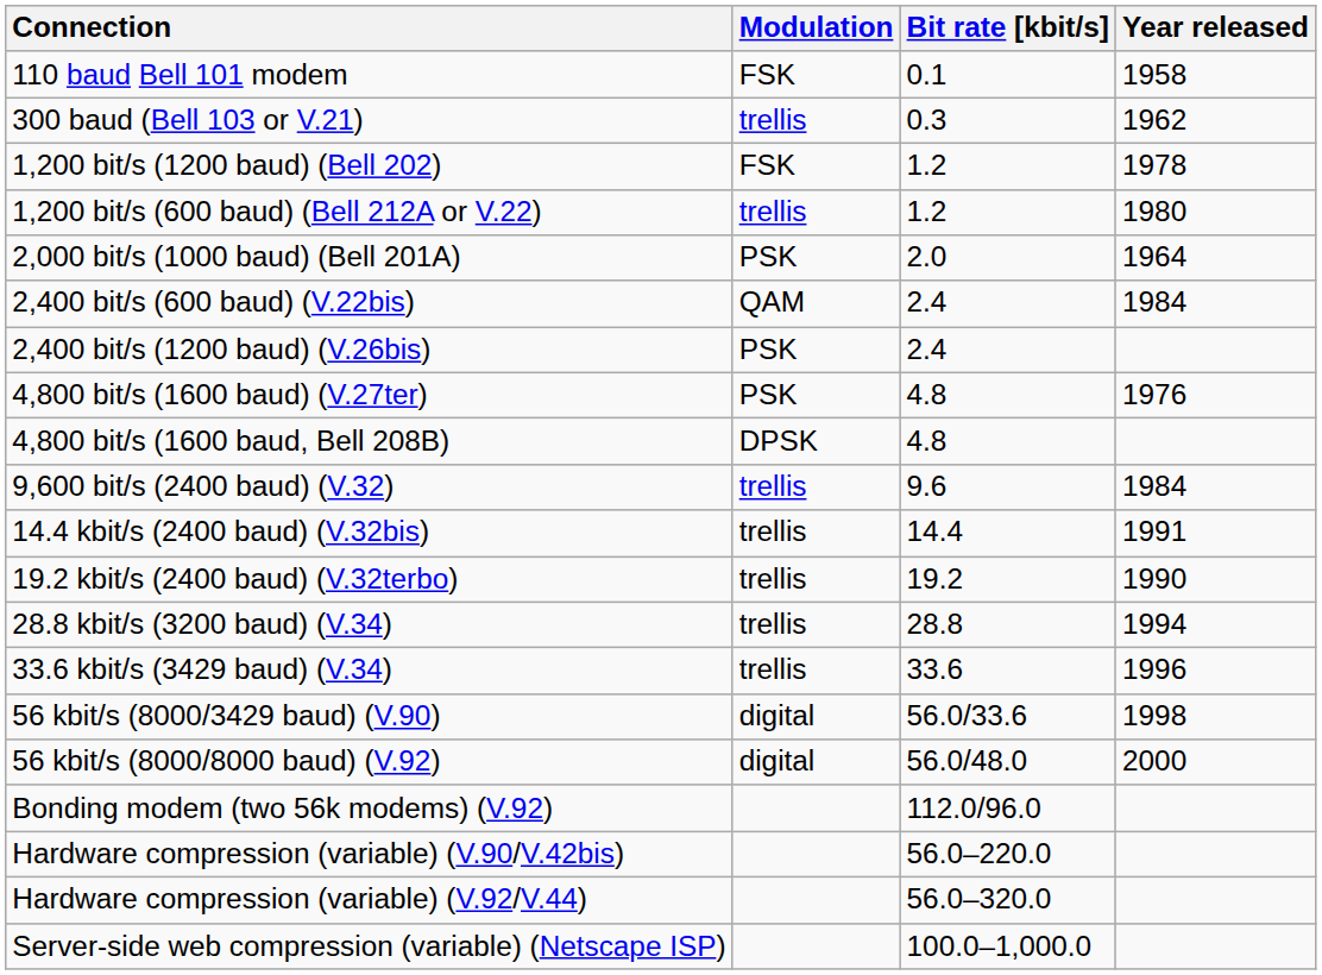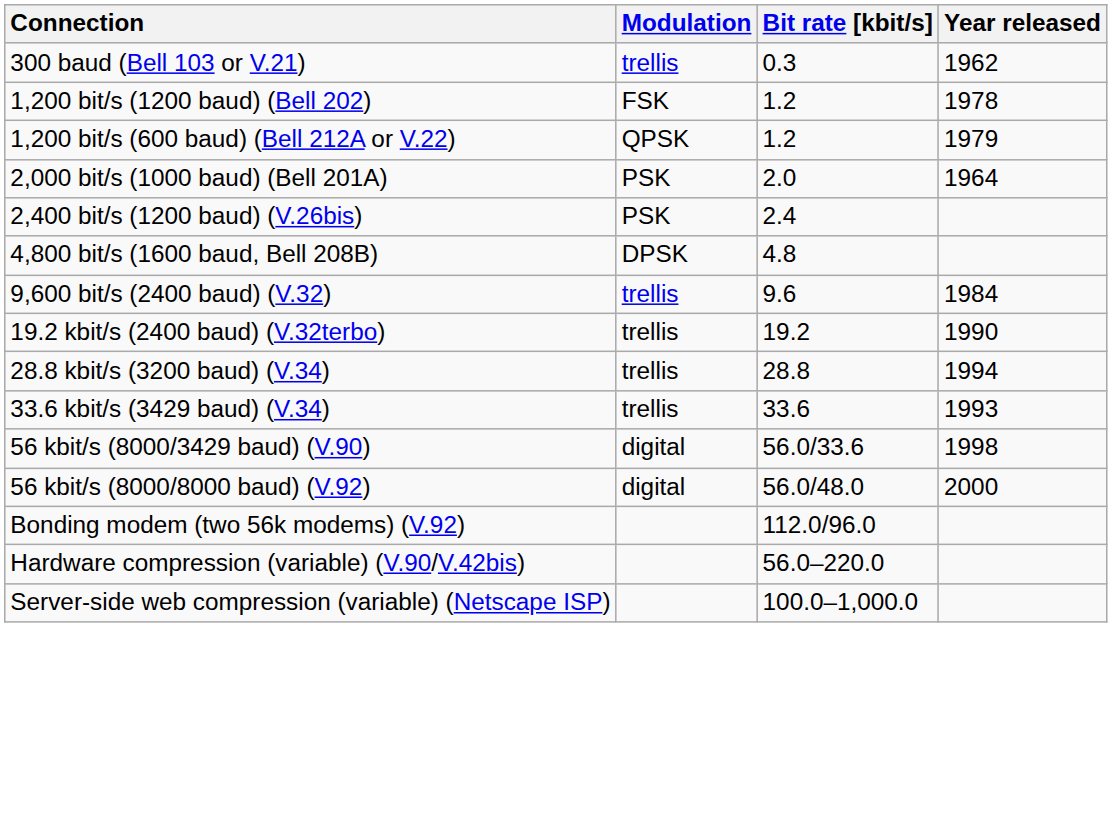- row: 110 baud Bell 101 modem | FSK | 0.1 | 1958
1,200 bit/s (600 baud) (Bell 212A or V.22) | Modulation: trellis -> QPSK
1,200 bit/s (600 baud) (Bell 212A or V.22) | Year released: 1980 -> 1979
- row: 2,400 bit/s (600 baud) (V.22bis) | QAM | 2.4 | 1984
- row: 4,800 bit/s (1600 baud) (V.27ter) | PSK | 4.8 | 1976
- row: 14.4 kbit/s (2400 baud) (V.32bis) | trellis | 14.4 | 1991
33.6 kbit/s (3429 baud) (V.34) | Year released: 1996 -> 1993
- row: Hardware compression (variable) (V.92/V.44) | 56.0–320.0
